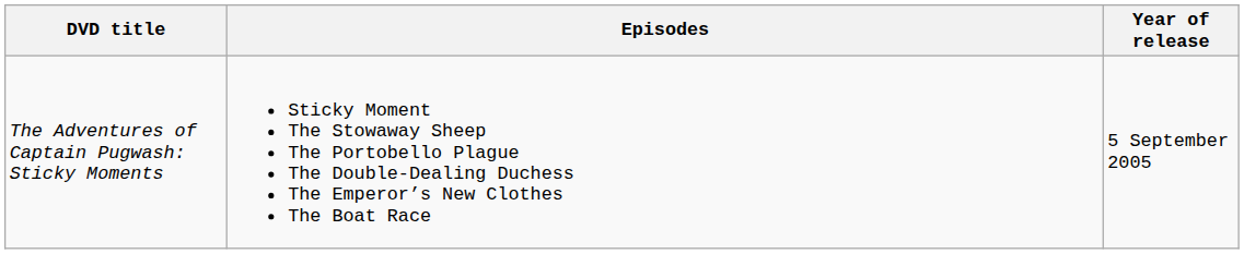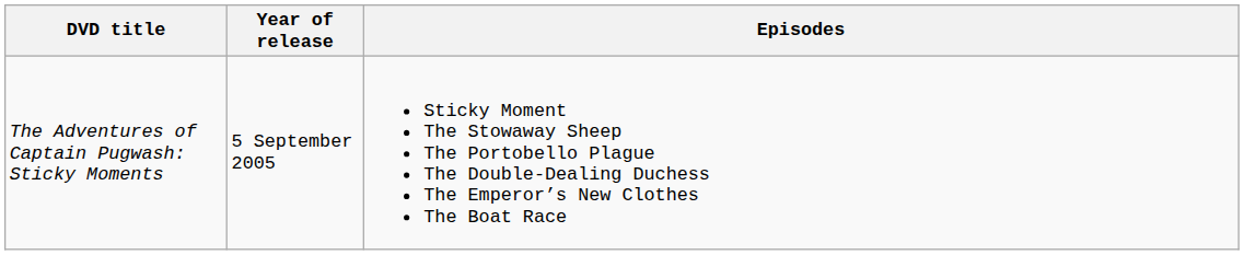columns swapped: Year of release <-> Episodes
